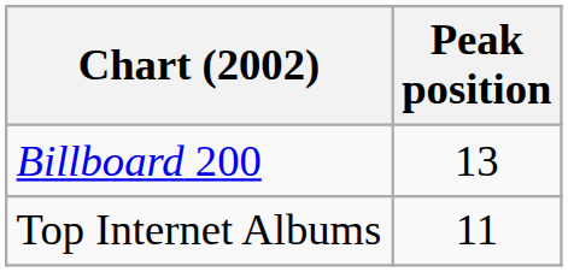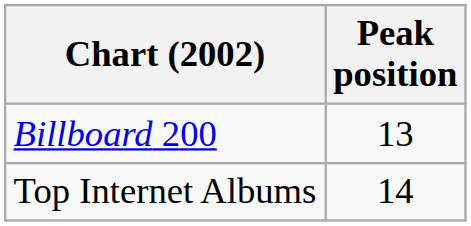Top Internet Albums | Peak position: 11 -> 14
